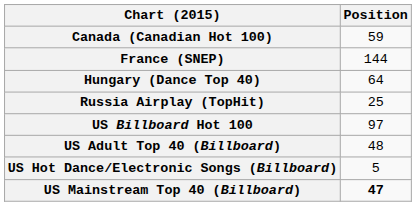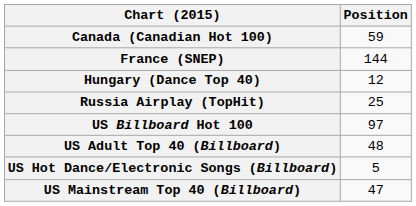Hungary (Dance Top 40) | Position: 64 -> 12
US Mainstream Top 40 (Billboard) | Position: bold -> normal
